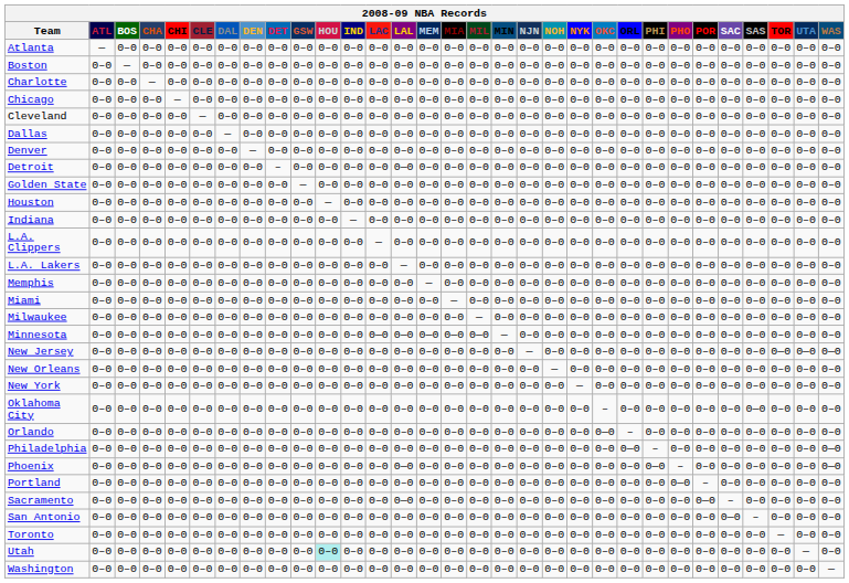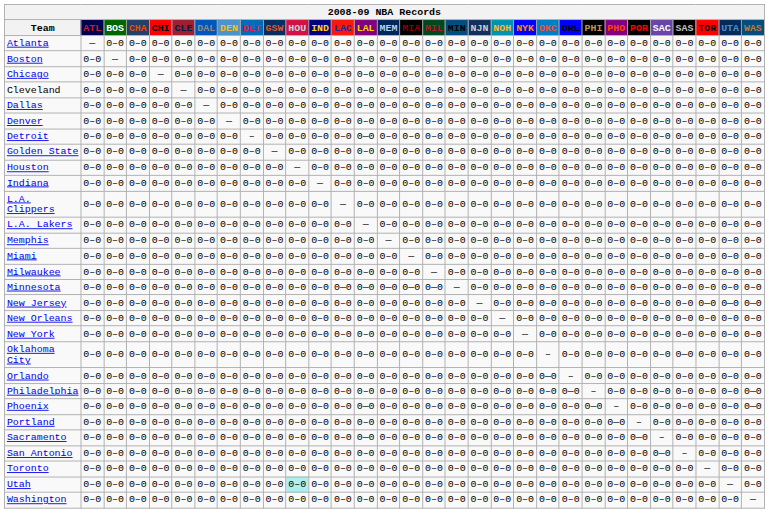- row: Charlotte | 0–0 | 0–0 | — | 0–0 | 0–0 | 0–0 | 0–0 | 0–0 | 0–0 | 0–0 | 0–0 | 0–0 | 0–0 | 0–0 | 0–0 | 0–0 | 0–0 | 0–0 | 0–0 | 0–0 | 0–0 | 0–0 | 0–0 | 0–0 | 0–0 | 0–0 | 0–0 | 0–0 | 0–0 | 0–0
